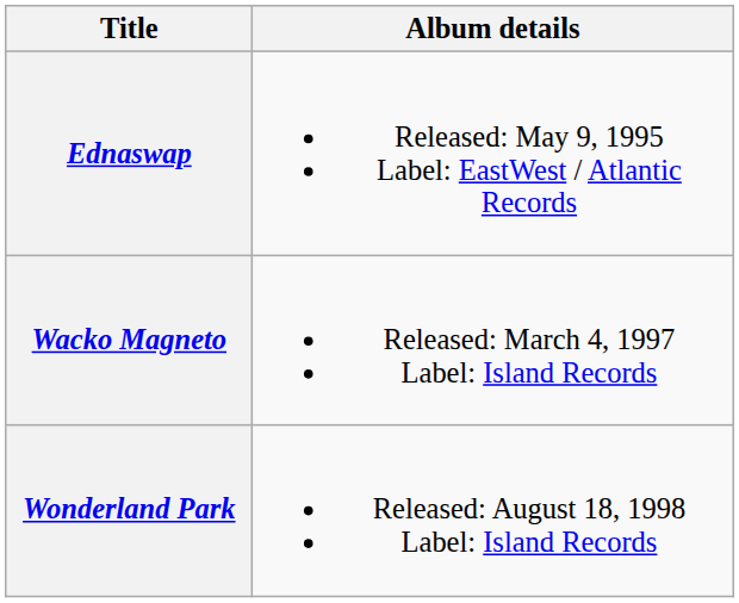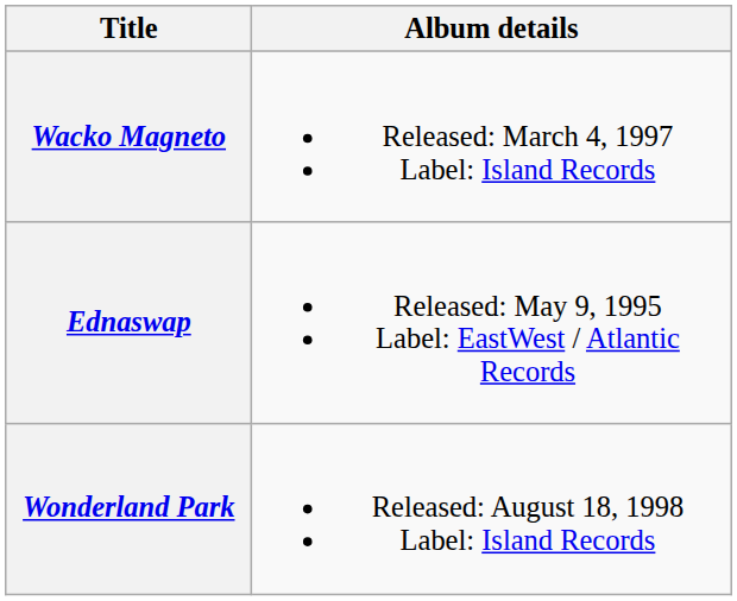rows swapped: Ednaswap <-> Wacko Magneto
